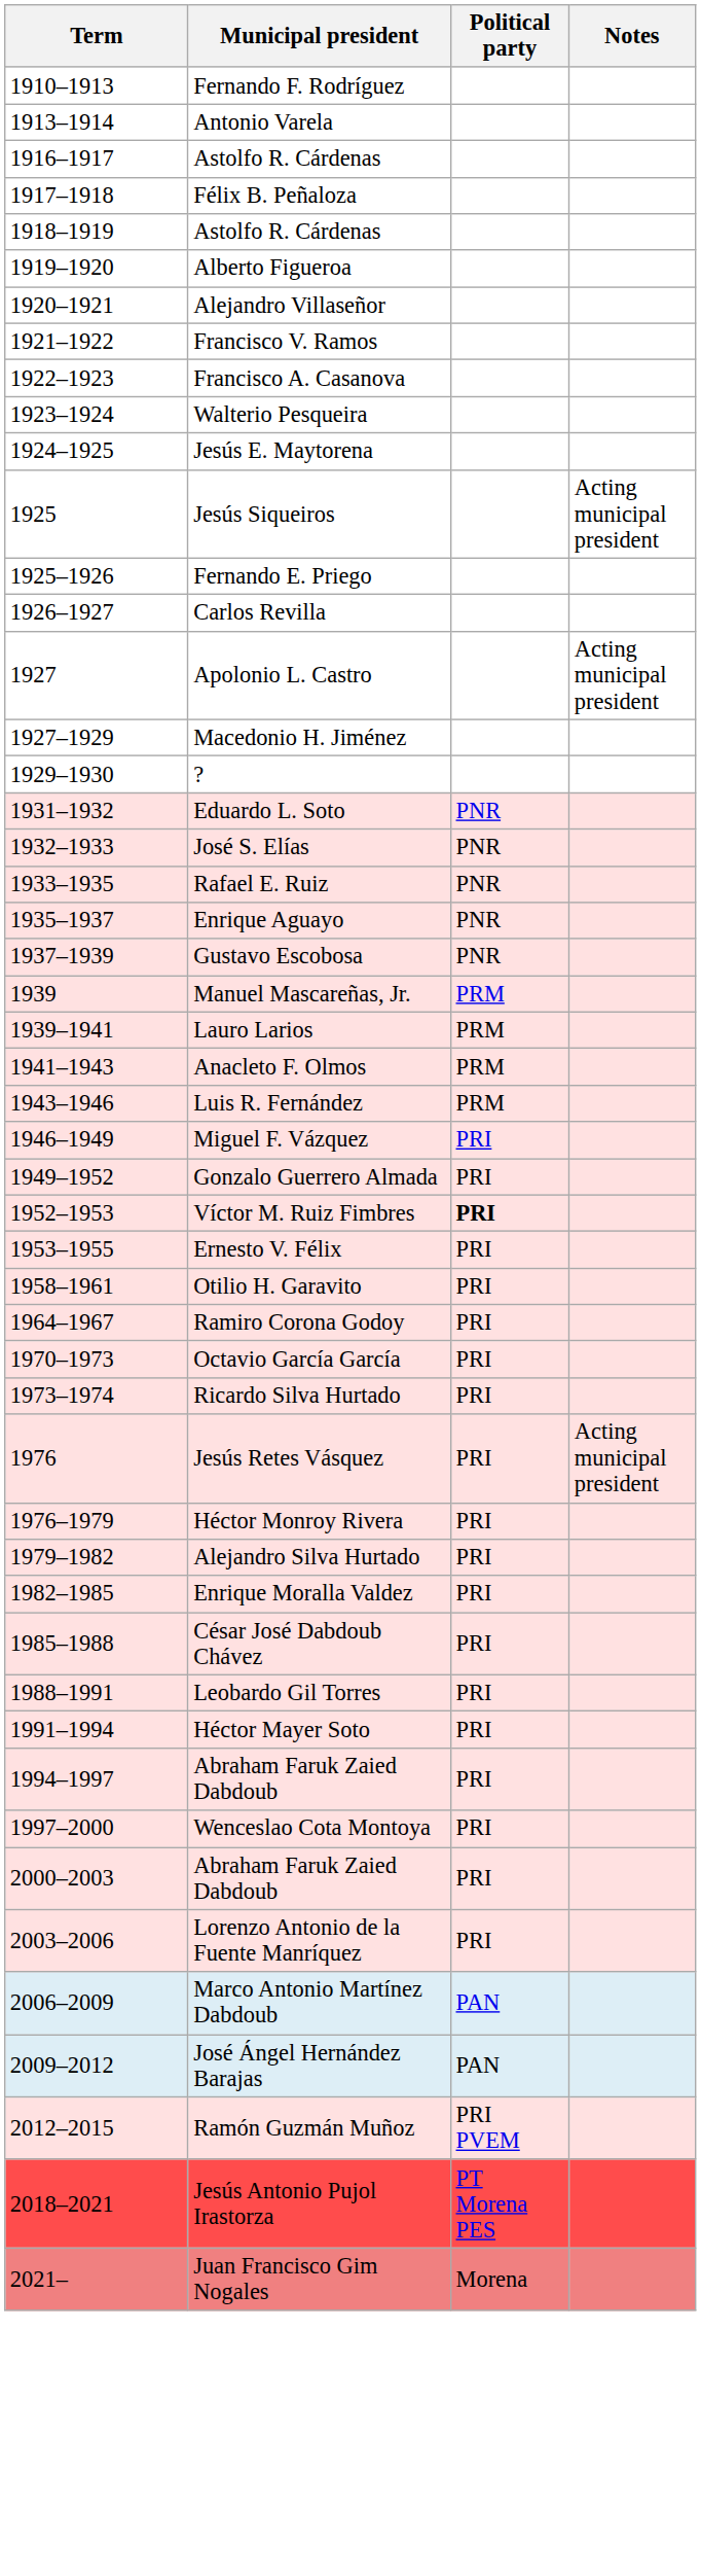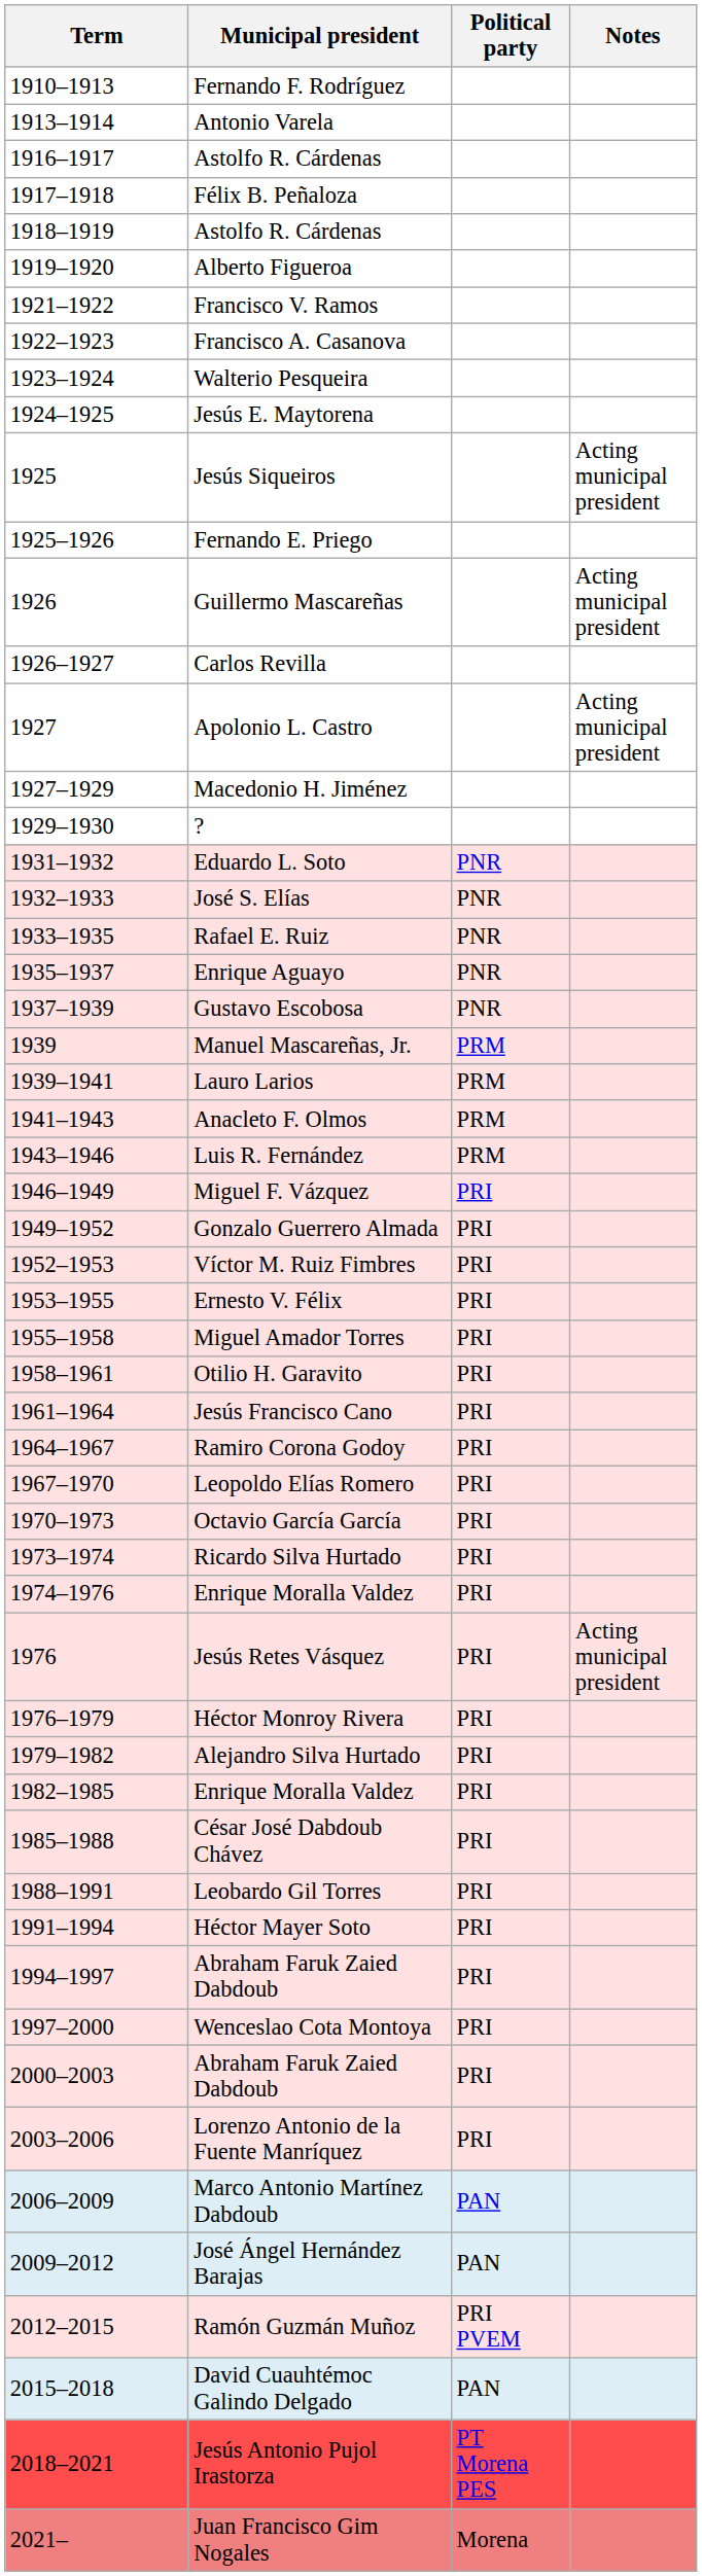- row: 1920–1921 | Alejandro Villaseñor
+ row: 1926 | Guillermo Mascareñas | Acting municipal president
Víctor M. Ruiz Fimbres | Political party: bold -> normal
+ row: 1955–1958 | Miguel Amador Torres | PRI
+ row: 1961–1964 | Jesús Francisco Cano | PRI
+ row: 1967–1970 | Leopoldo Elías Romero | PRI
+ row: 1974–1976 | Enrique Moralla Valdez | PRI
+ row: 2015–2018 | David Cuauhtémoc Galindo Delgado | PAN
